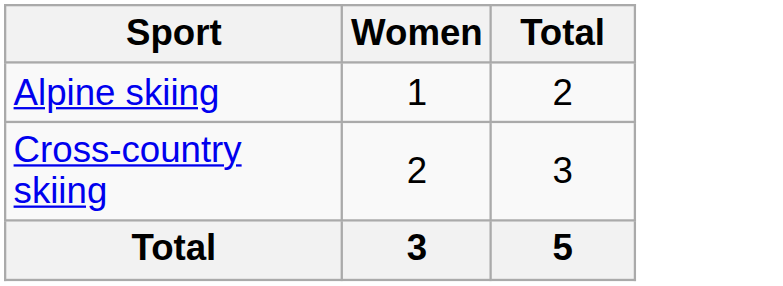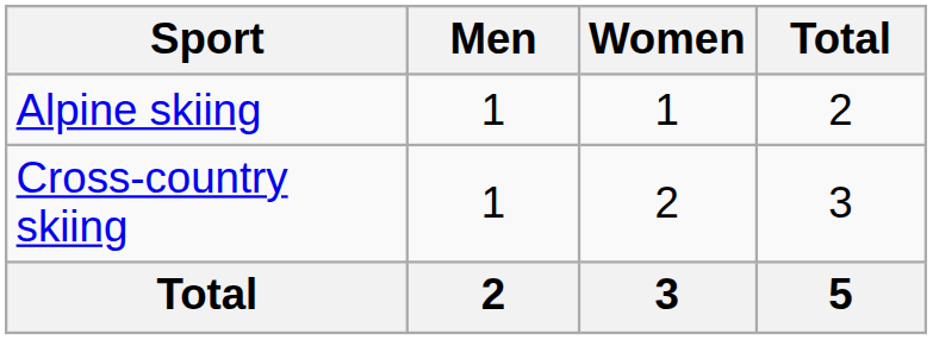+ column: Men | 1 | 1 | 2
